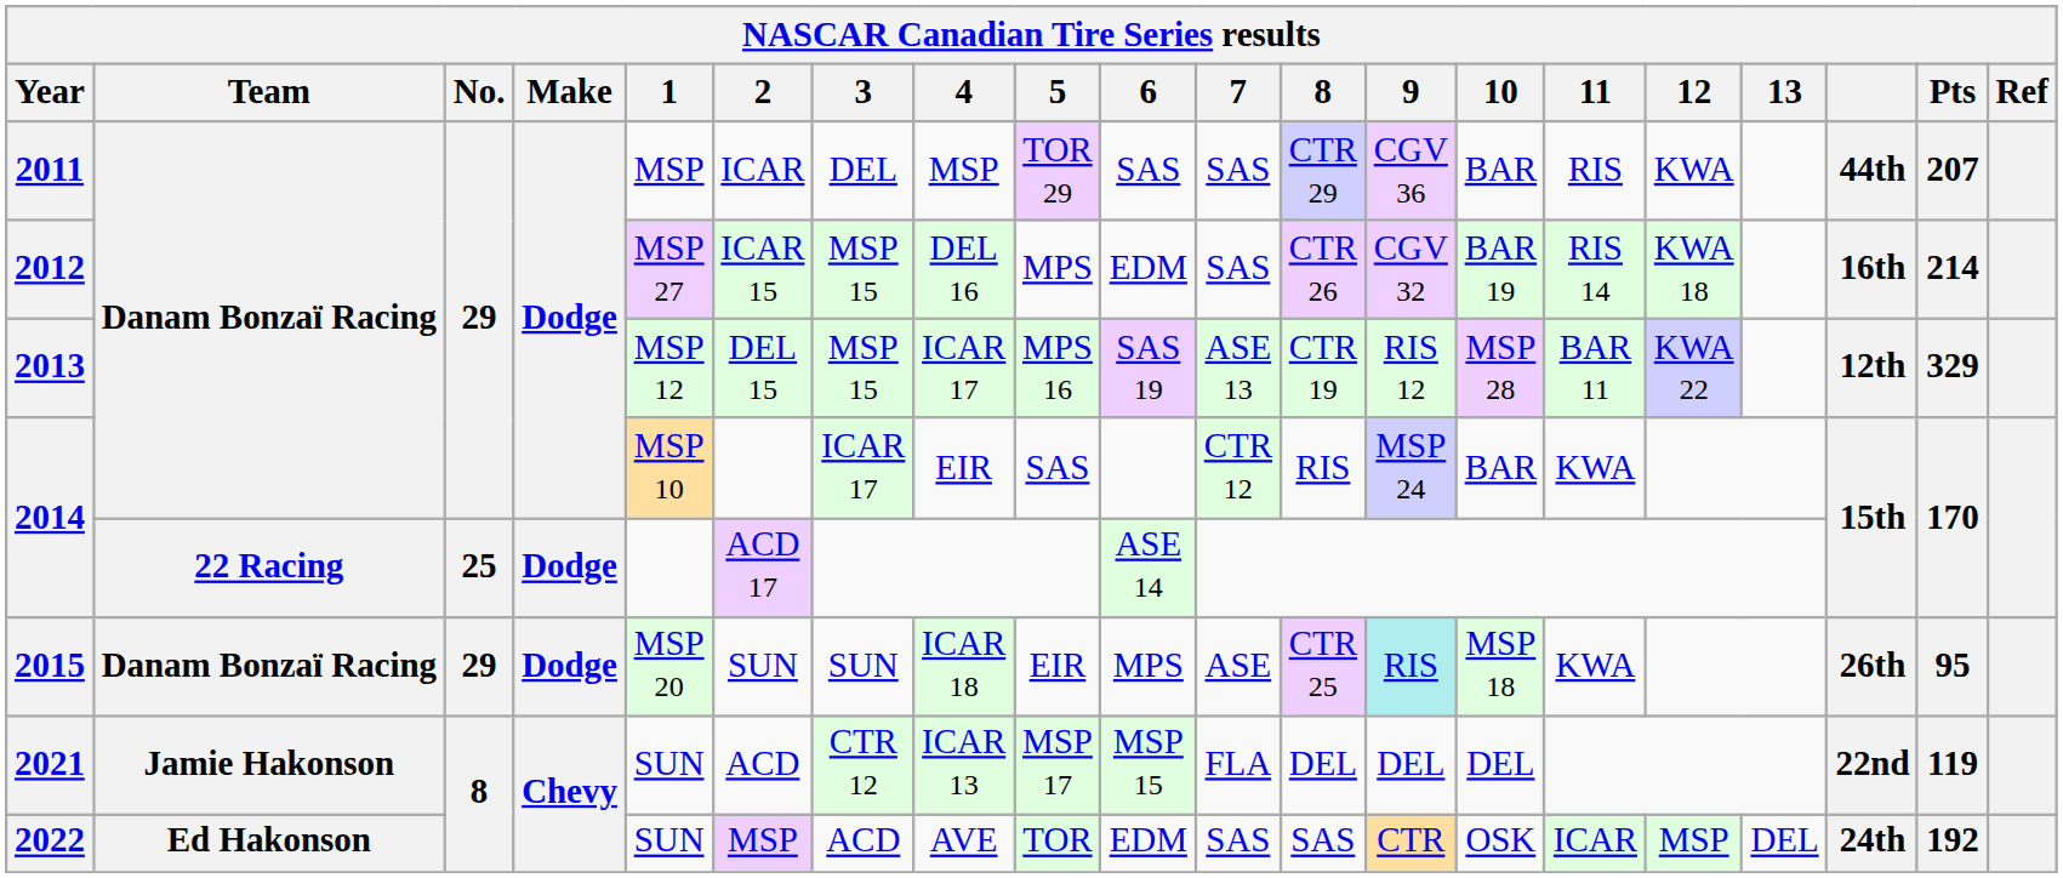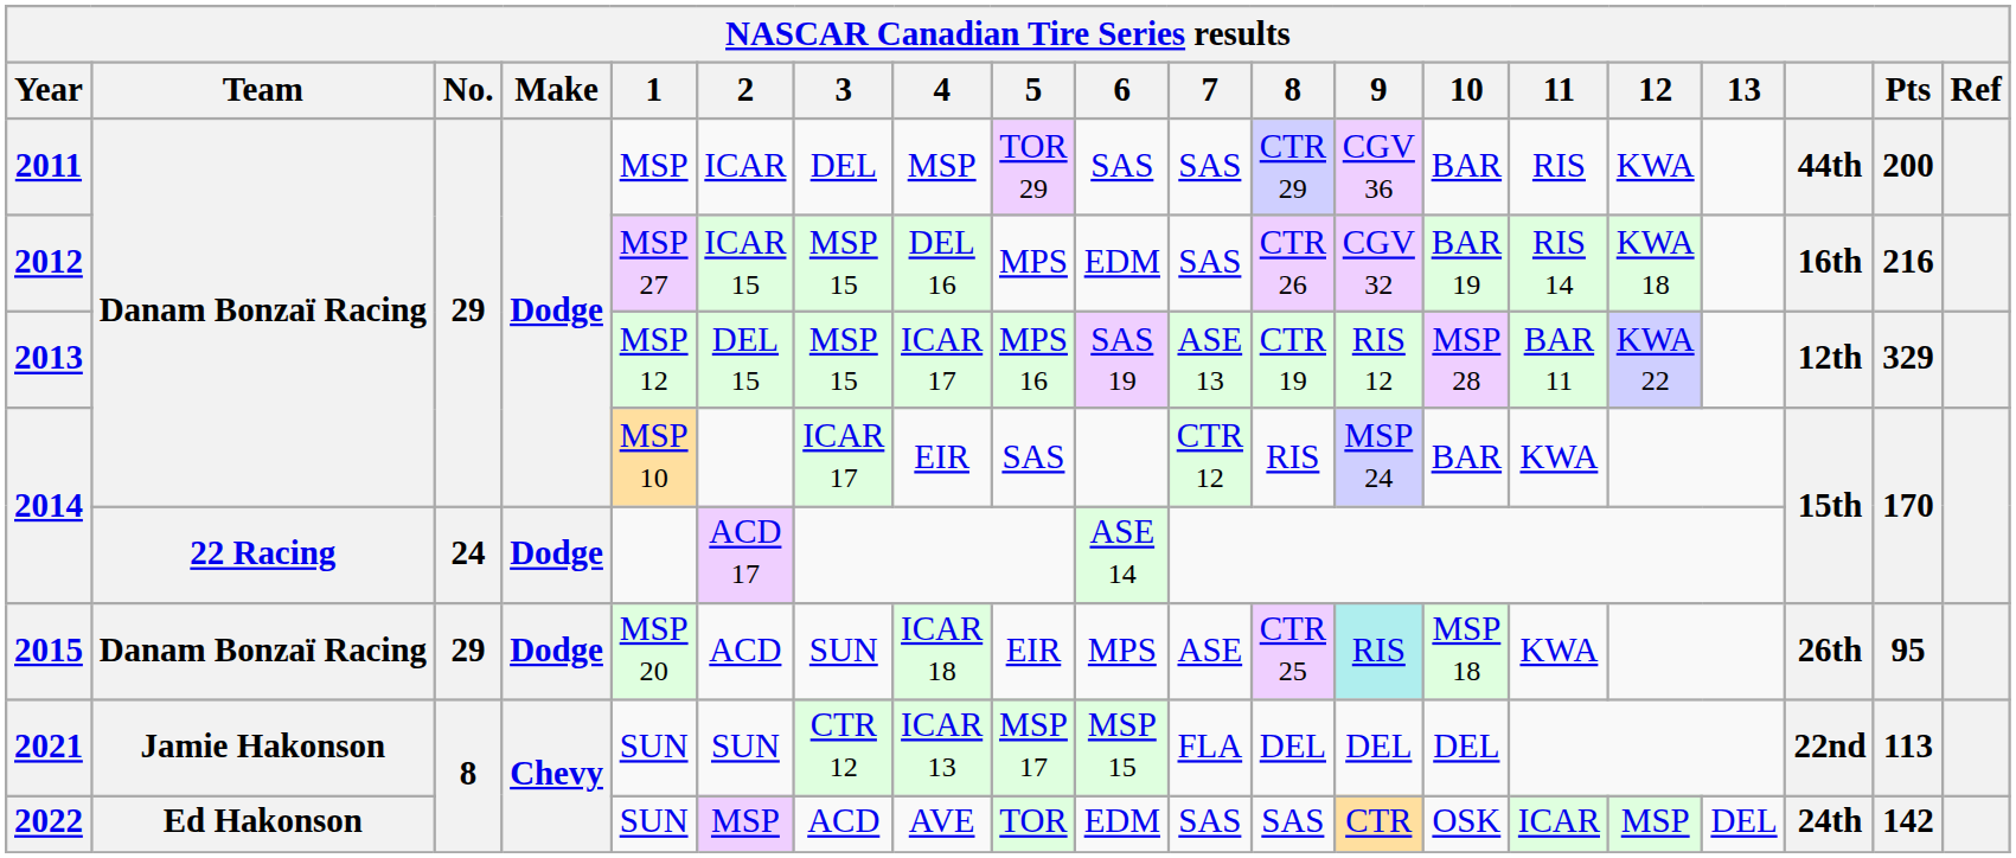2011 | Pts: 207 -> 200
2012 | Pts: 214 -> 216
2014 / 22 Racing | No.: 25 -> 24
2015 | 2: SUN -> ACD
2021 | 2: ACD -> SUN
2021 | Pts: 119 -> 113
2022 | Pts: 192 -> 142
